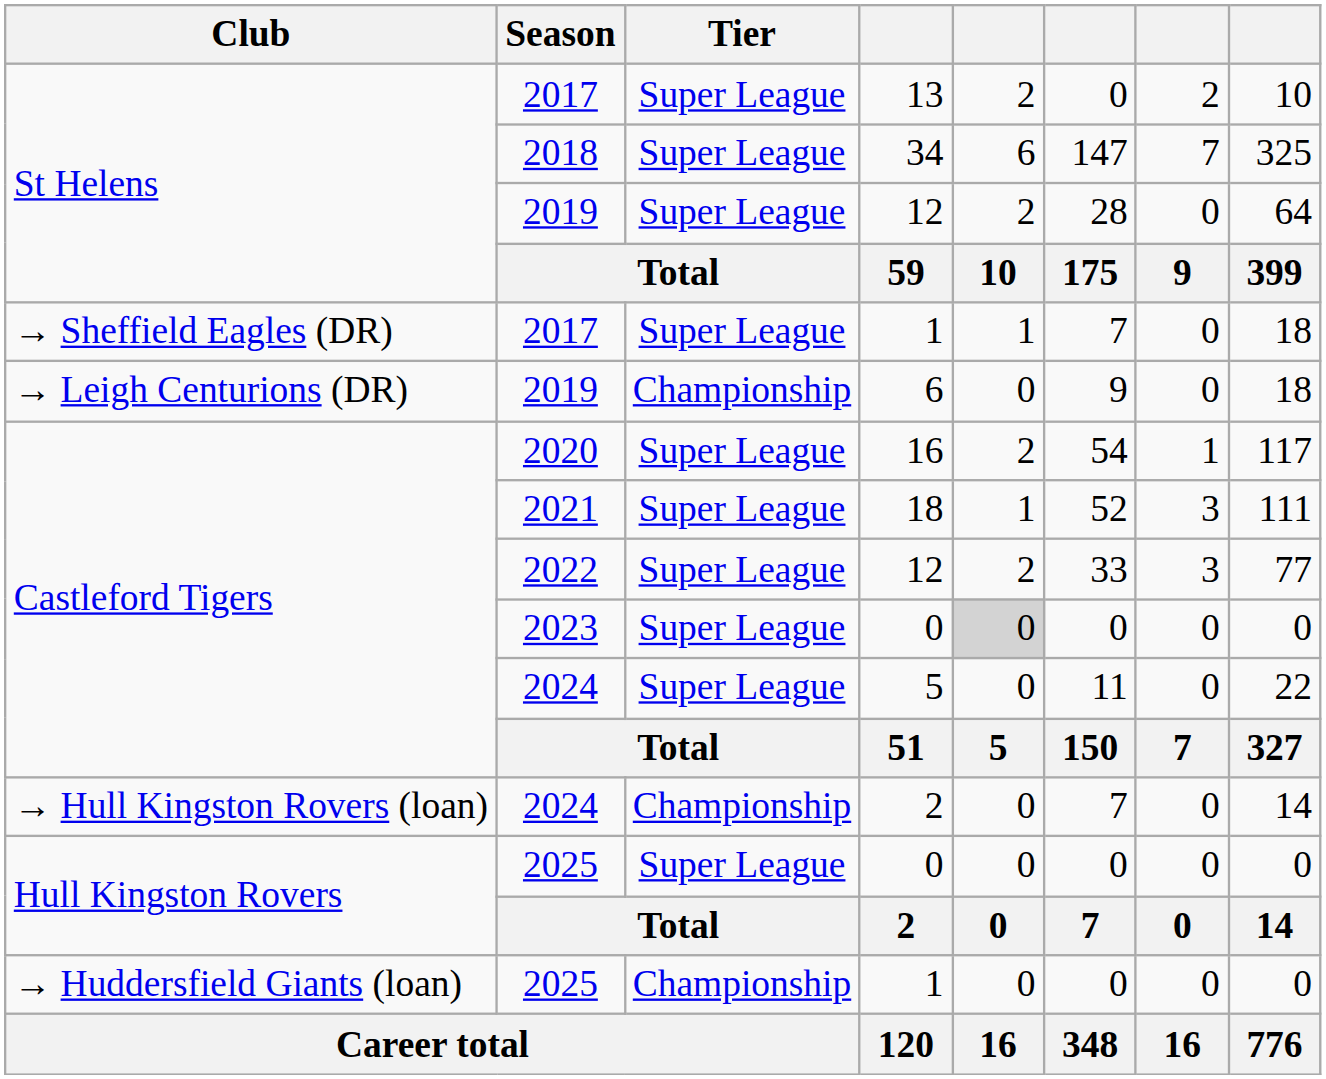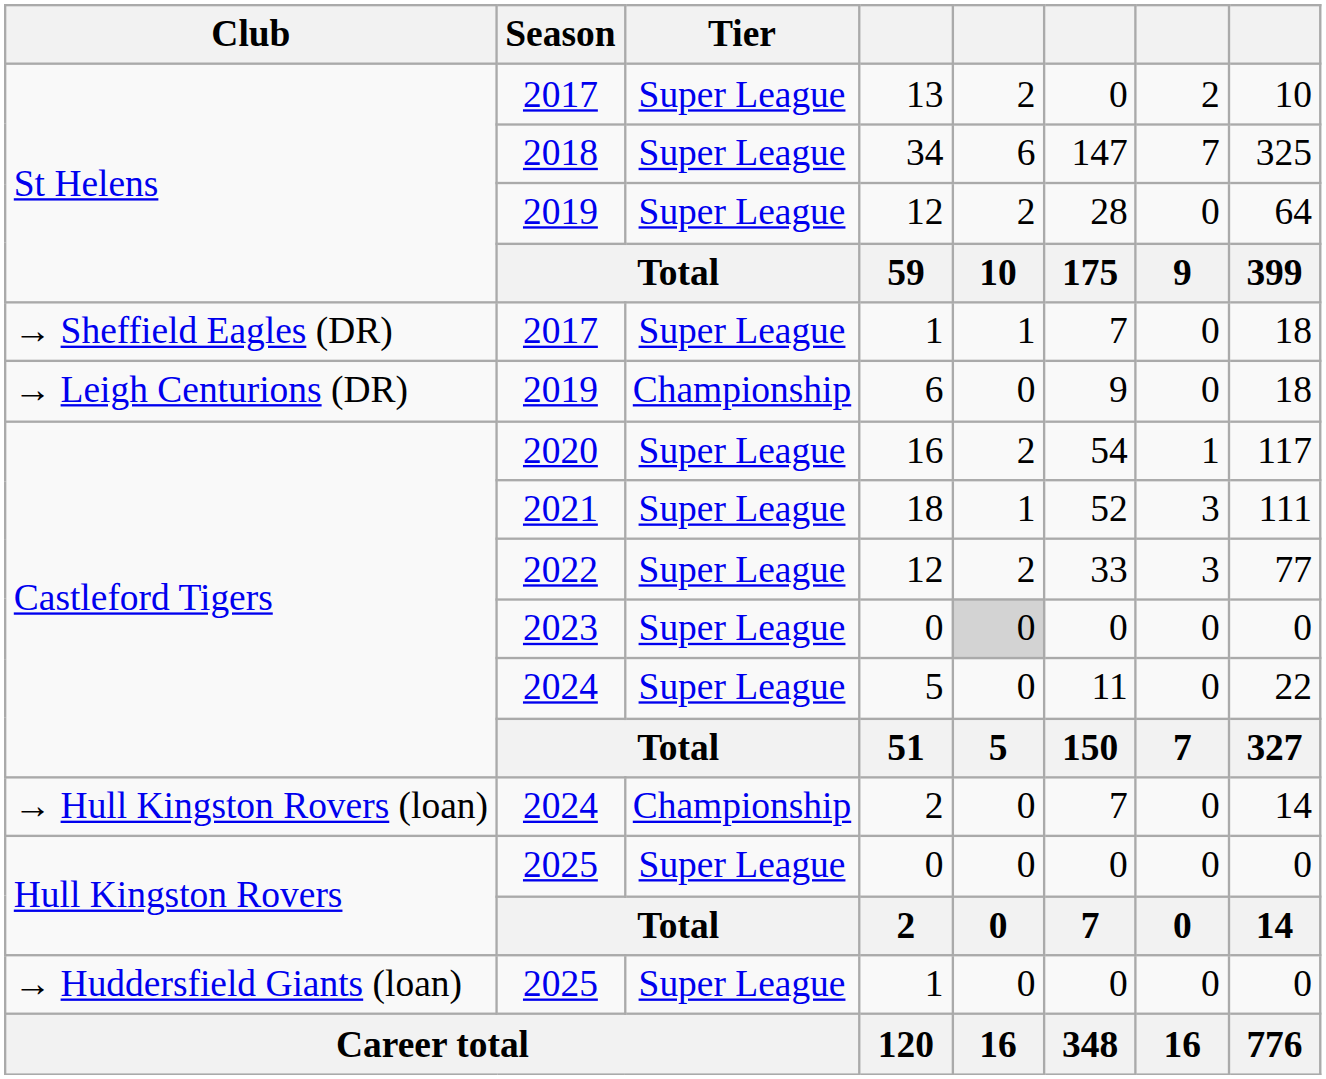2025 / 1 | Tier: Championship -> Super League
